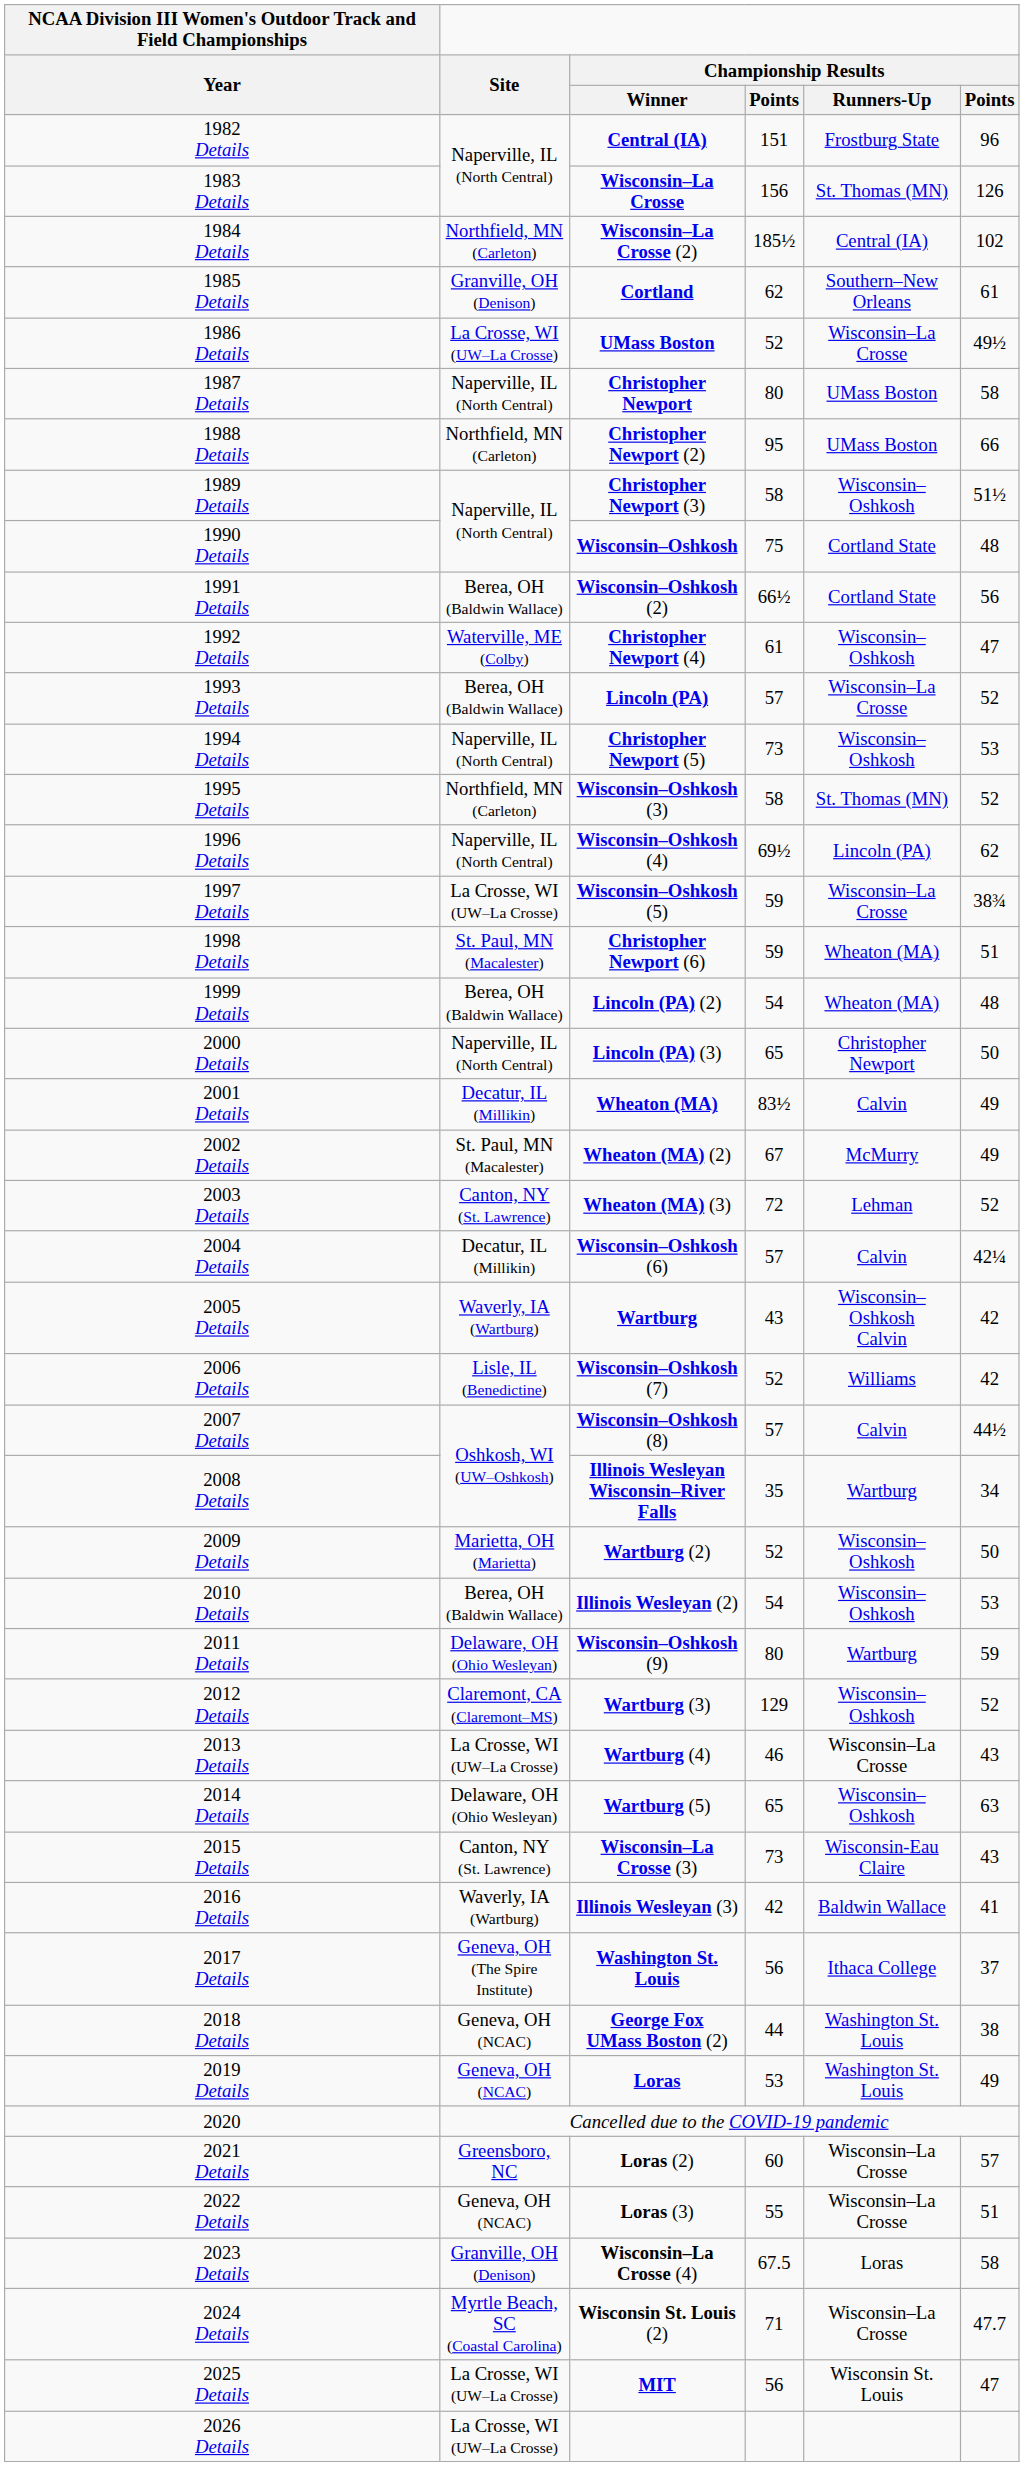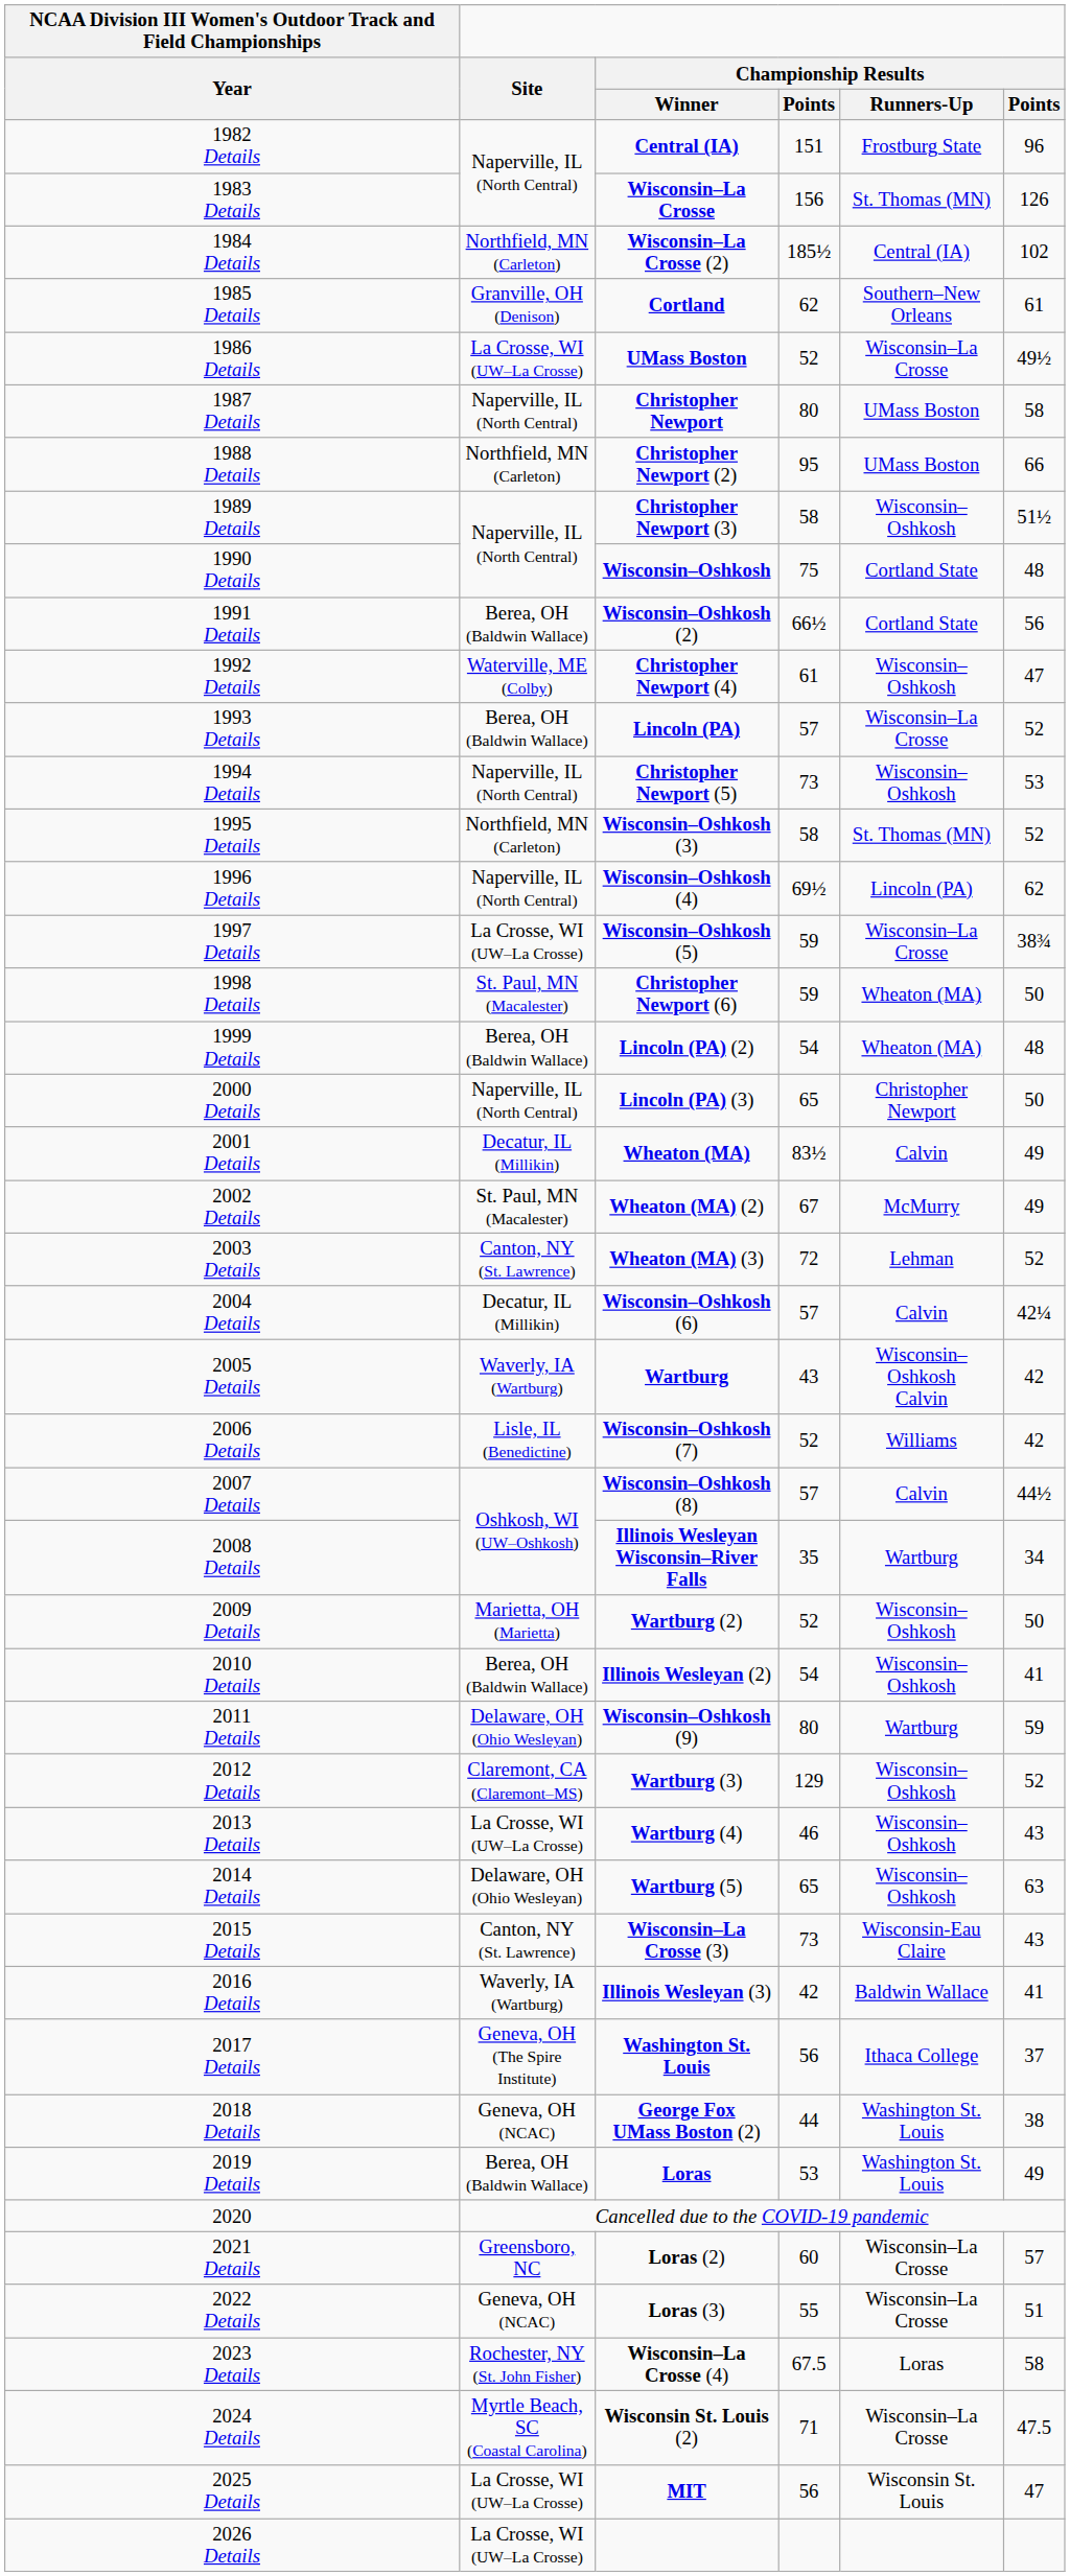1998 Details | column 6: 51 -> 50
2010 Details | column 6: 53 -> 41
2013 Details | Championship Results / Runners-Up: Wisconsin–La Crosse -> Wisconsin–Oshkosh
2019 Details | Site: Geneva, OH (NCAC) -> Berea, OH (Baldwin Wallace)
2023 Details | Site: Granville, OH (Denison) -> Rochester, NY (St. John Fisher)
2024 Details | column 6: 47.7 -> 47.5
